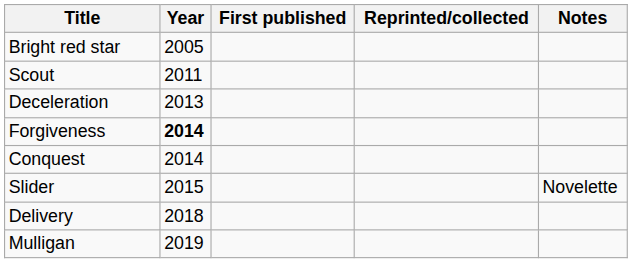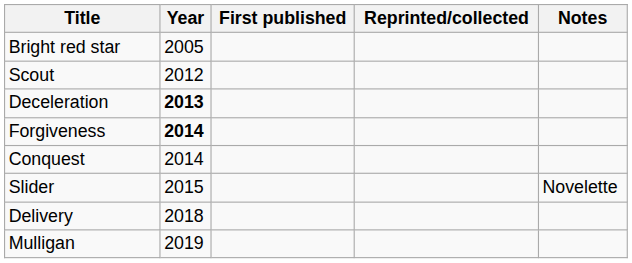Scout | Year: 2011 -> 2012
Deceleration | Year: normal -> bold
